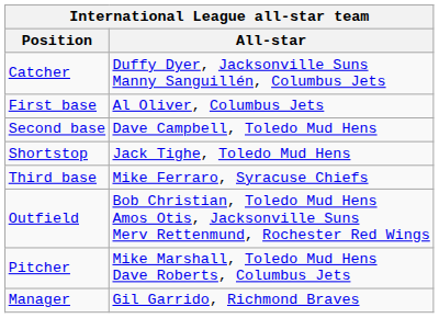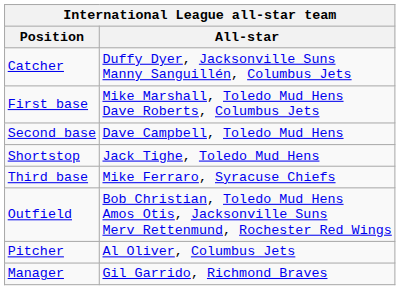First base | All-star: Al Oliver, Columbus Jets -> Mike Marshall, Toledo Mud Hens Dave Roberts, Columbus Jets
Pitcher | All-star: Mike Marshall, Toledo Mud Hens Dave Roberts, Columbus Jets -> Al Oliver, Columbus Jets
